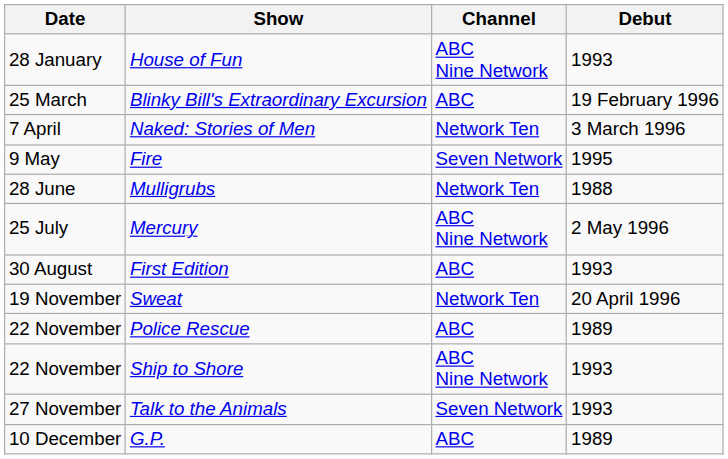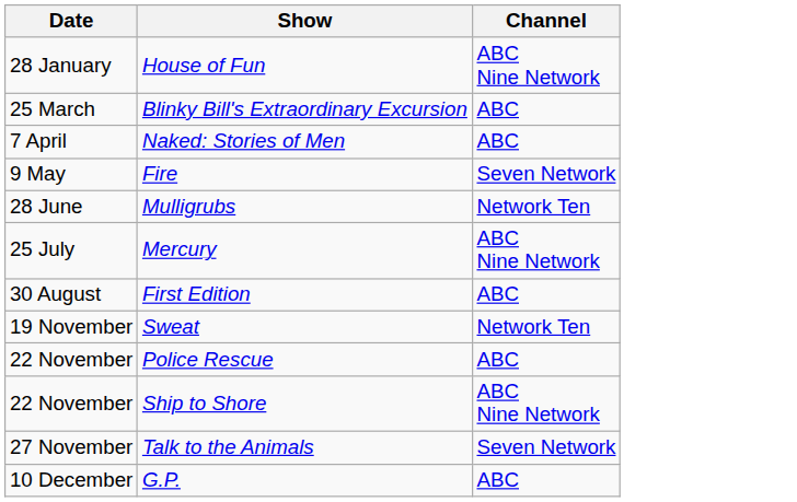- column: Debut | 1993 | 19 February 1996 | 3 March 1996 | 1995 | 1988 | 2 May 1996 | 1993 | 20 April 1996 | 1989 | 1993 | 1993 | 1989
Naked: Stories of Men | Channel: Network Ten -> ABC
